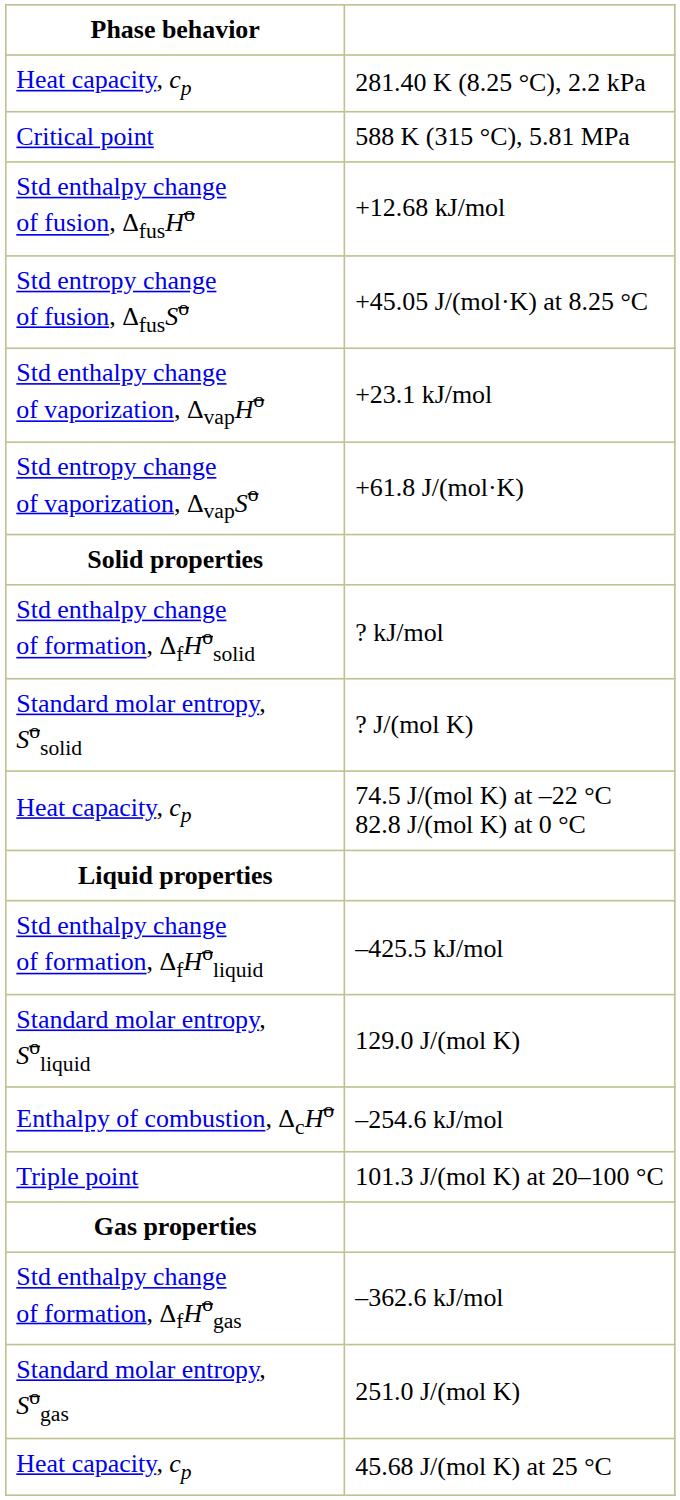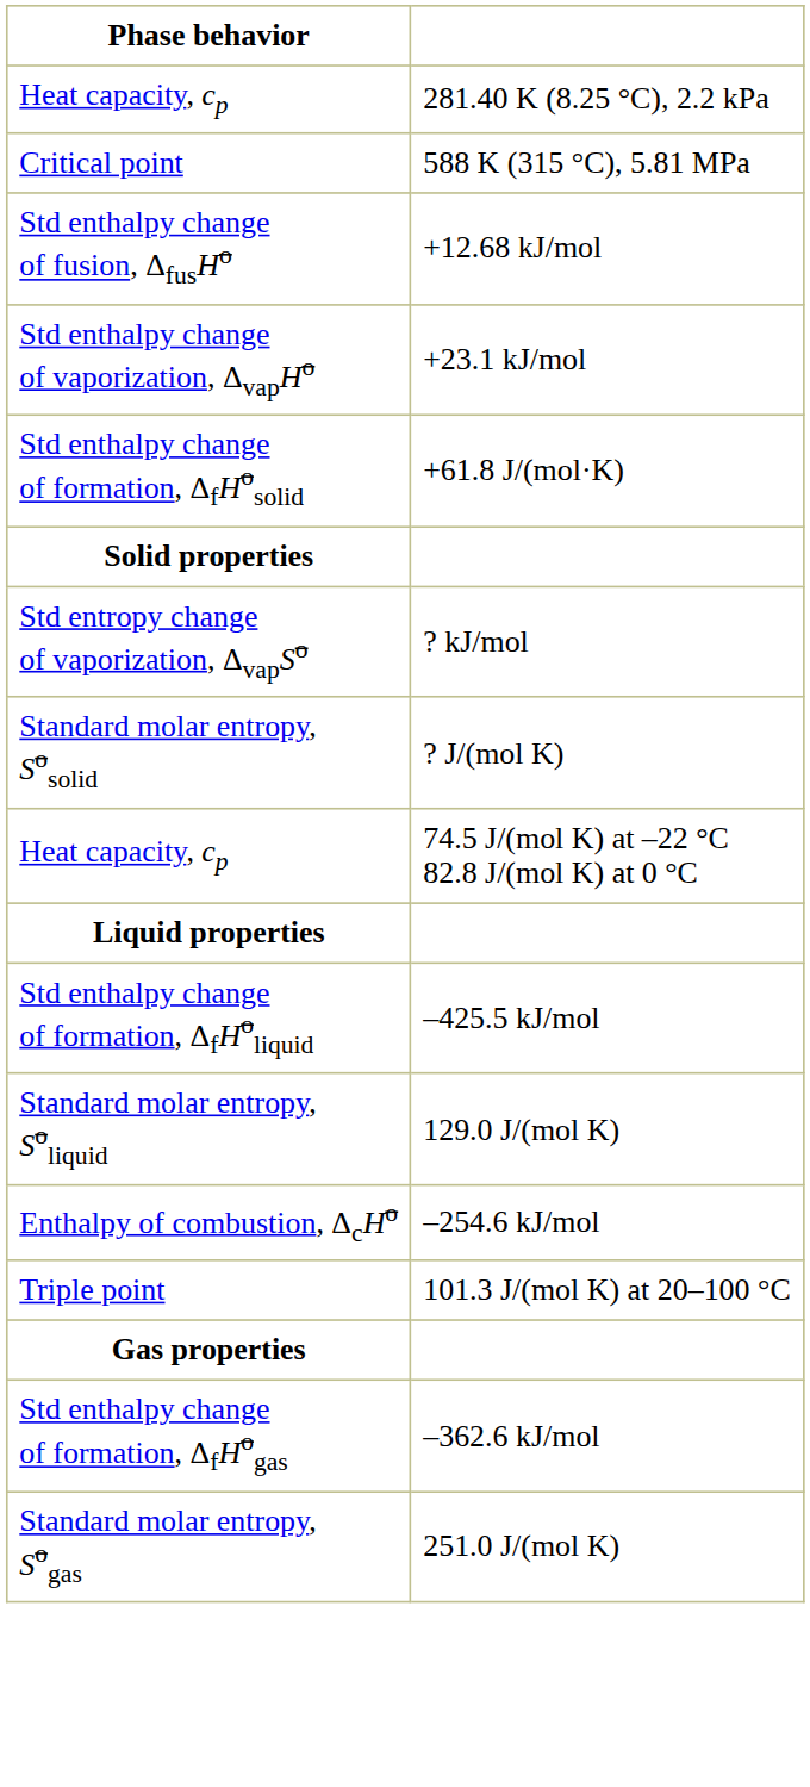- row: Std entropy change of fusion, ΔfusSo | +45.05 J/(mol·K) at 8.25 °C
+61.8 J/(mol·K) | Phase behavior: Std entropy change of vaporization, ΔvapSo -> Std enthalpy change of formation, ΔfHosolid
? kJ/mol | Phase behavior: Std enthalpy change of formation, ΔfHosolid -> Std entropy change of vaporization, ΔvapSo
- row: Heat capacity, cp | 45.68 J/(mol K) at 25 °C
